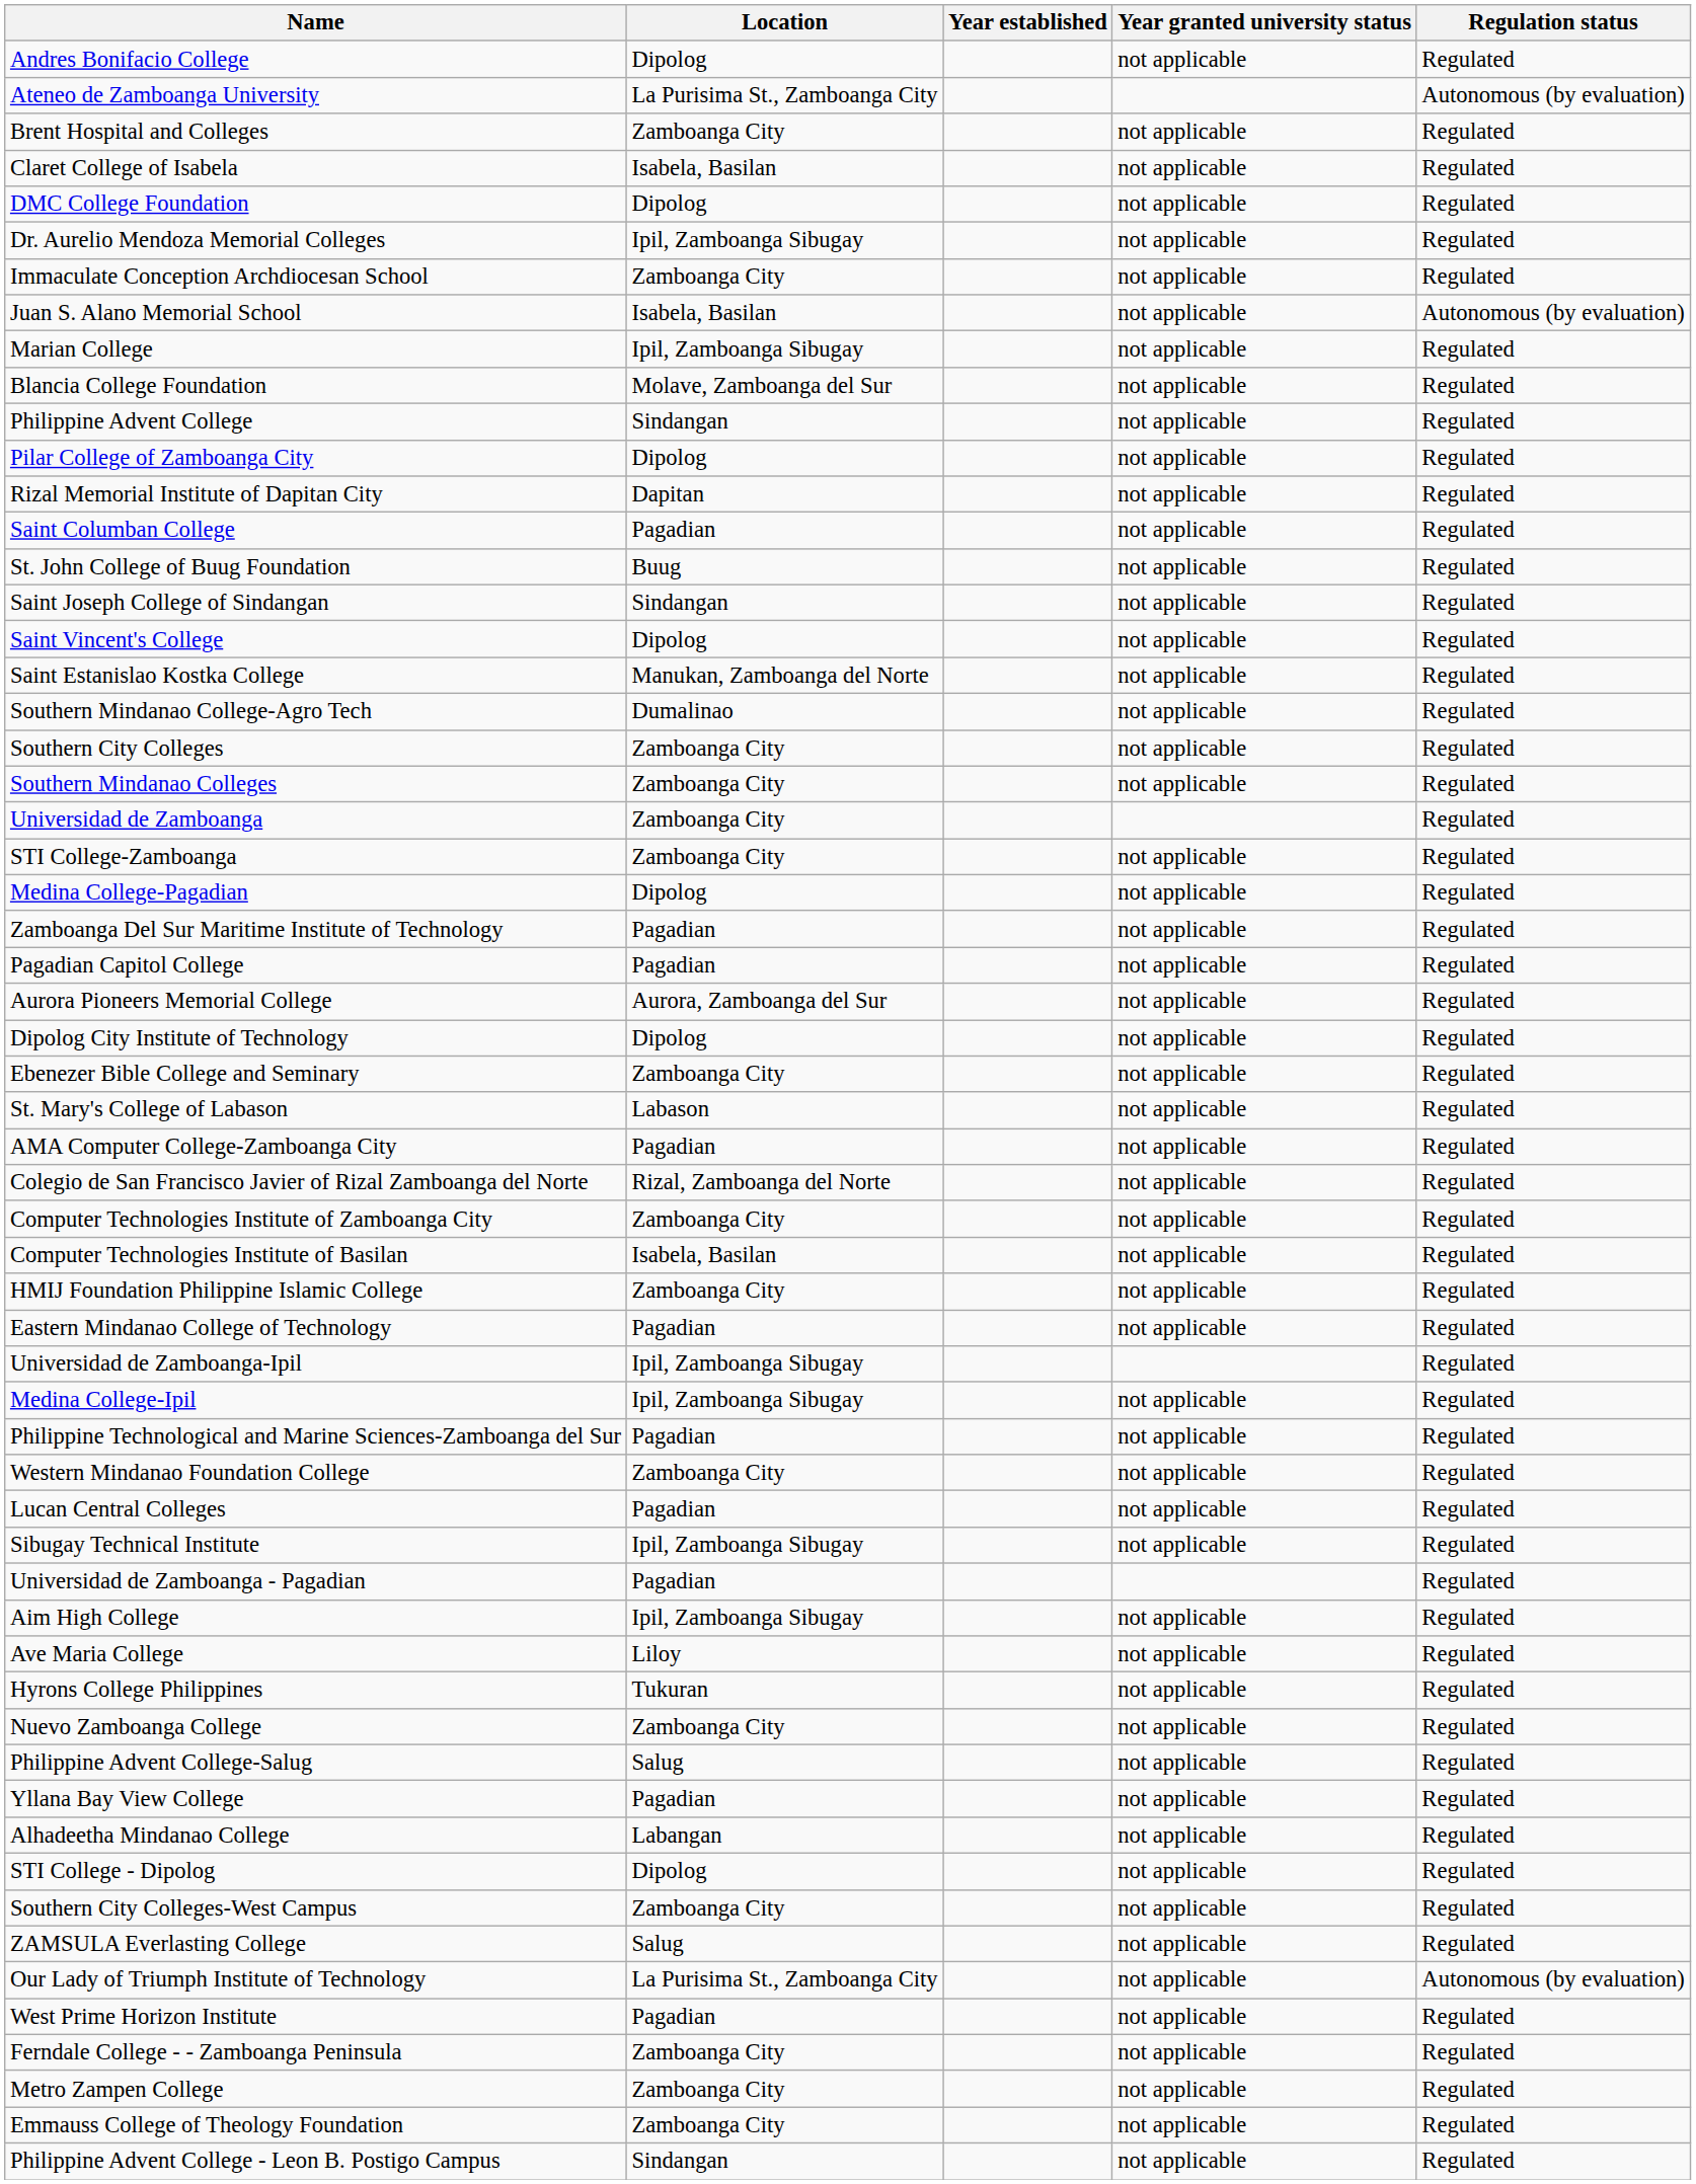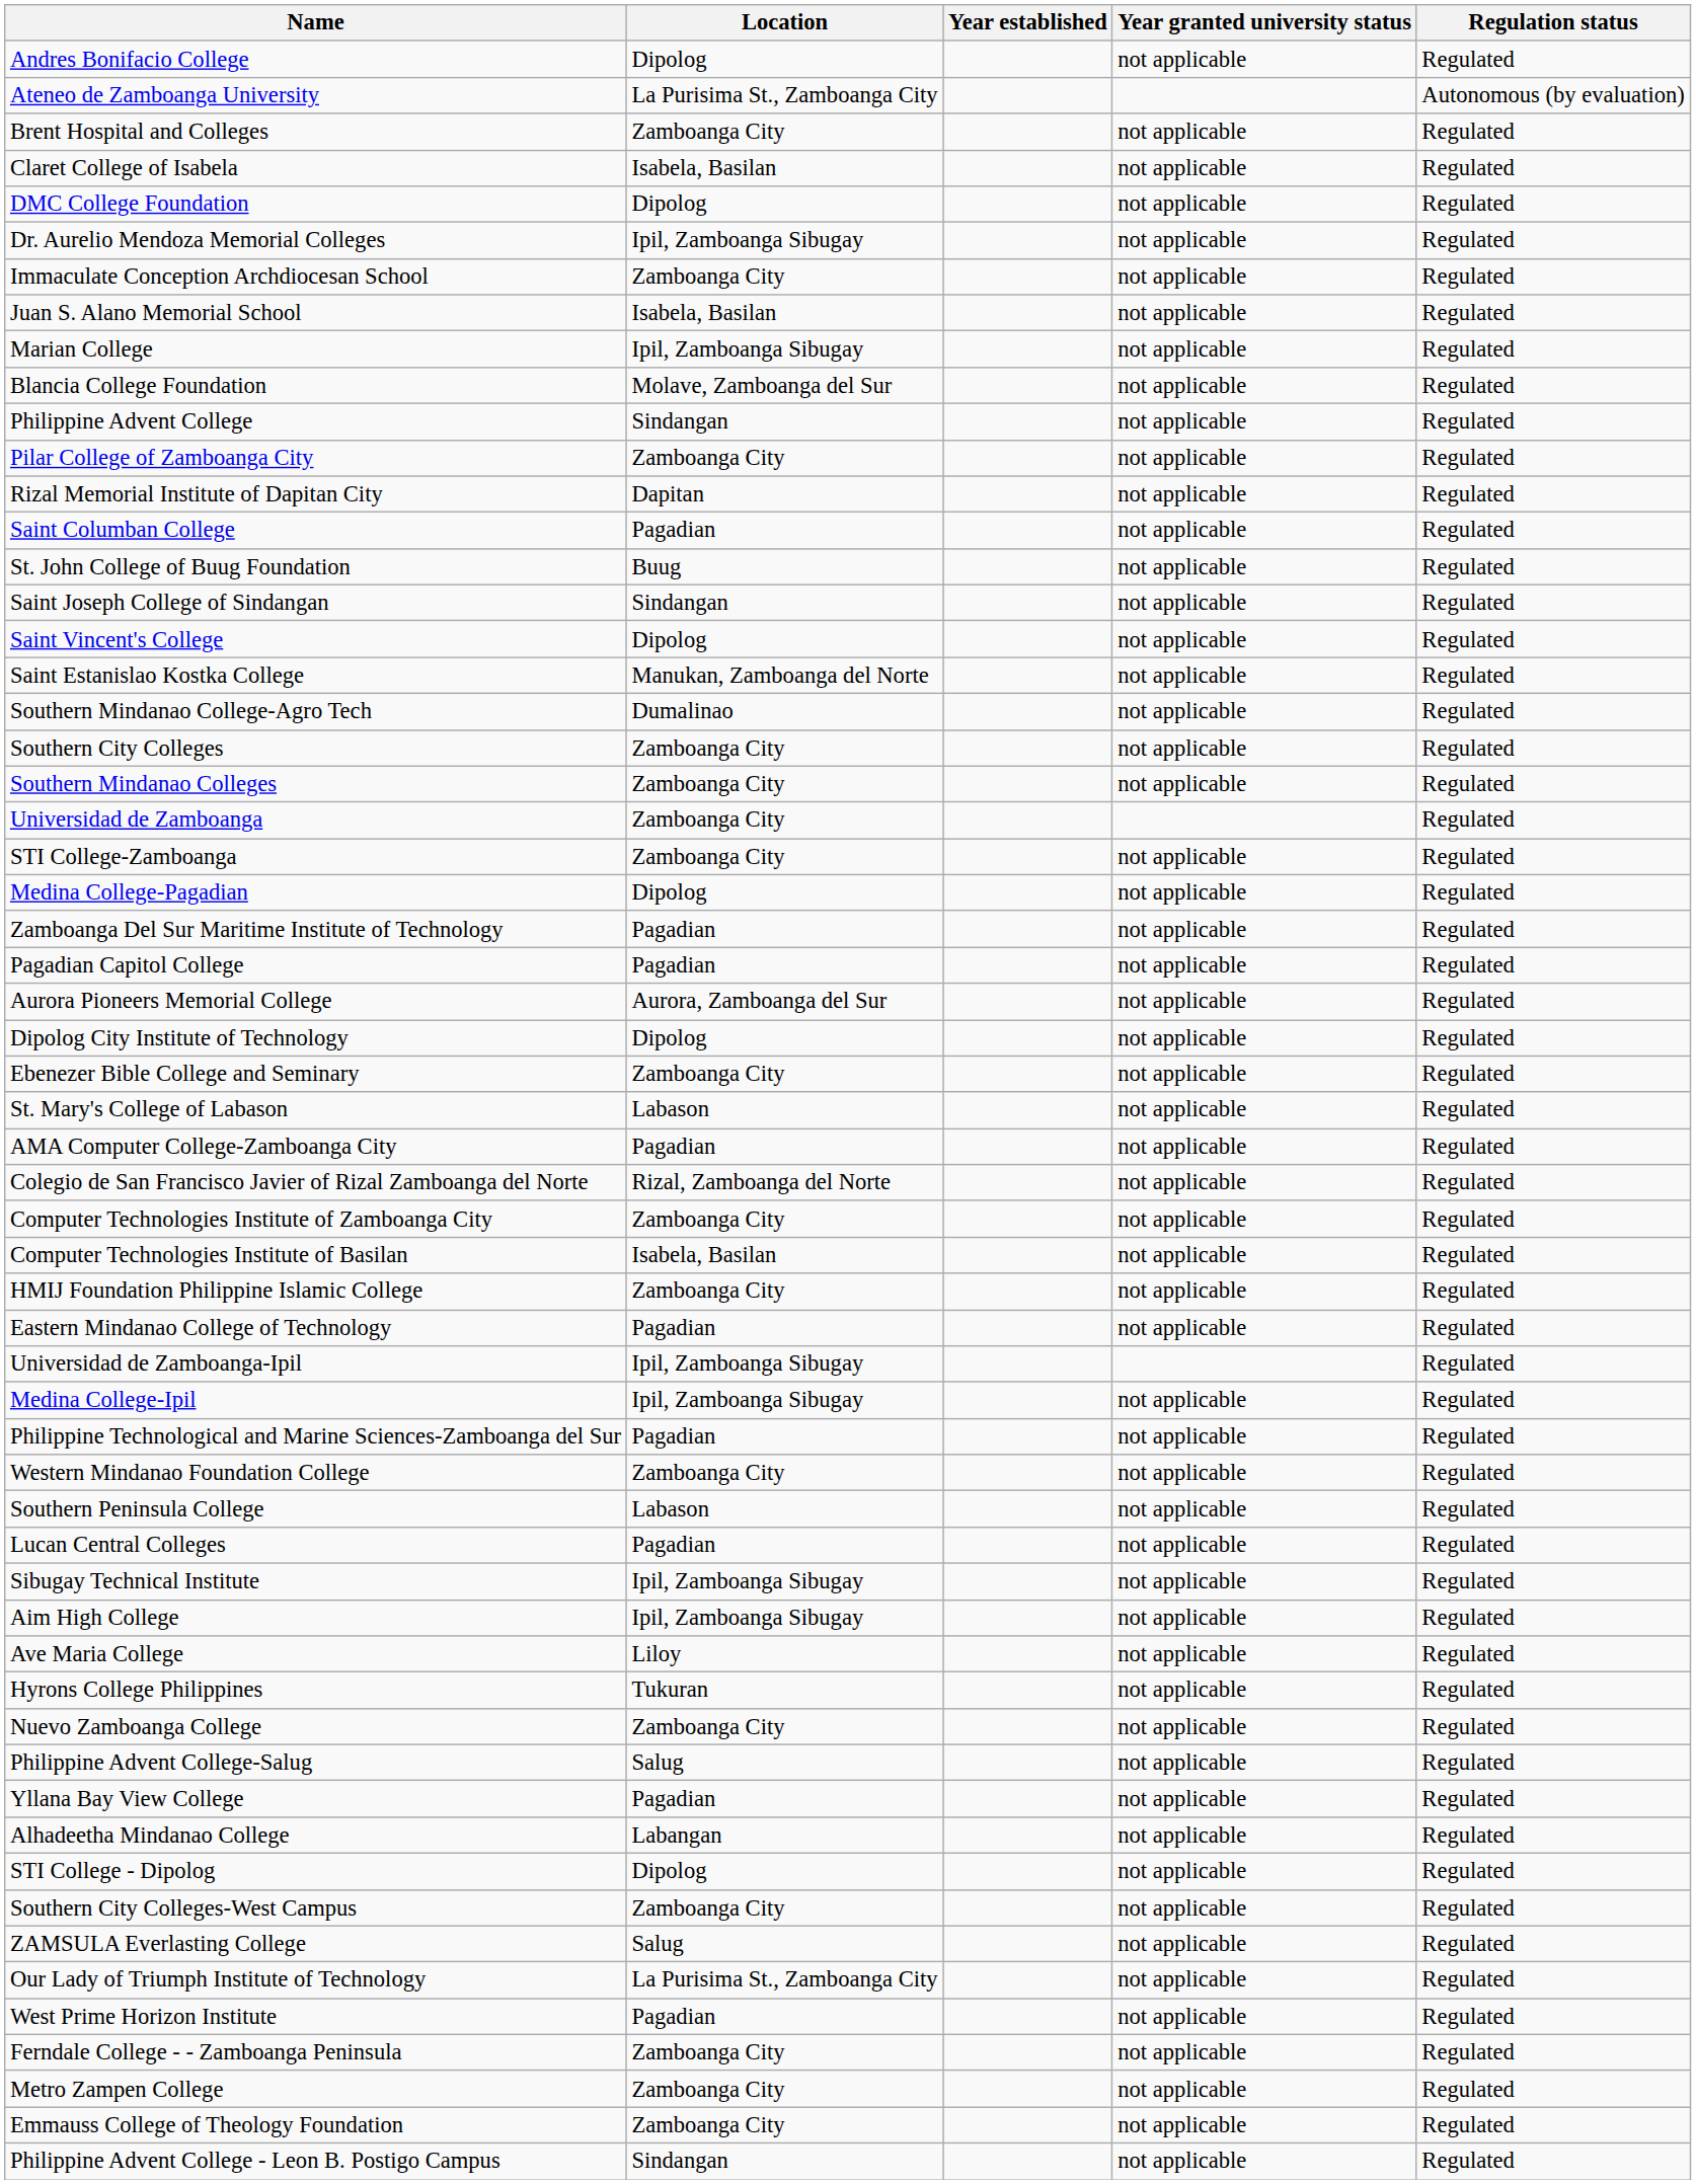Juan S. Alano Memorial School | Regulation status: Autonomous (by evaluation) -> Regulated
Pilar College of Zamboanga City | Location: Dipolog -> Zamboanga City
+ row: Southern Peninsula College | Labason | not applicable | Regulated
- row: Universidad de Zamboanga - Pagadian | Pagadian | Regulated
Our Lady of Triumph Institute of Technology | Regulation status: Autonomous (by evaluation) -> Regulated
